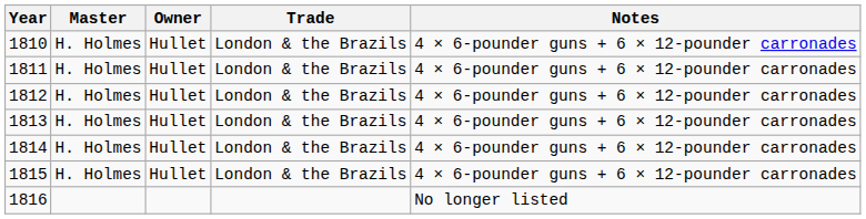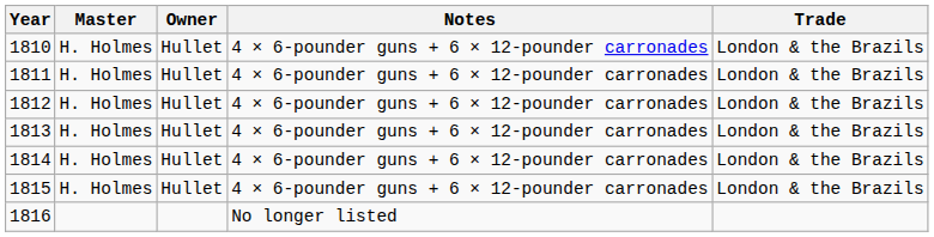columns swapped: Trade <-> Notes
